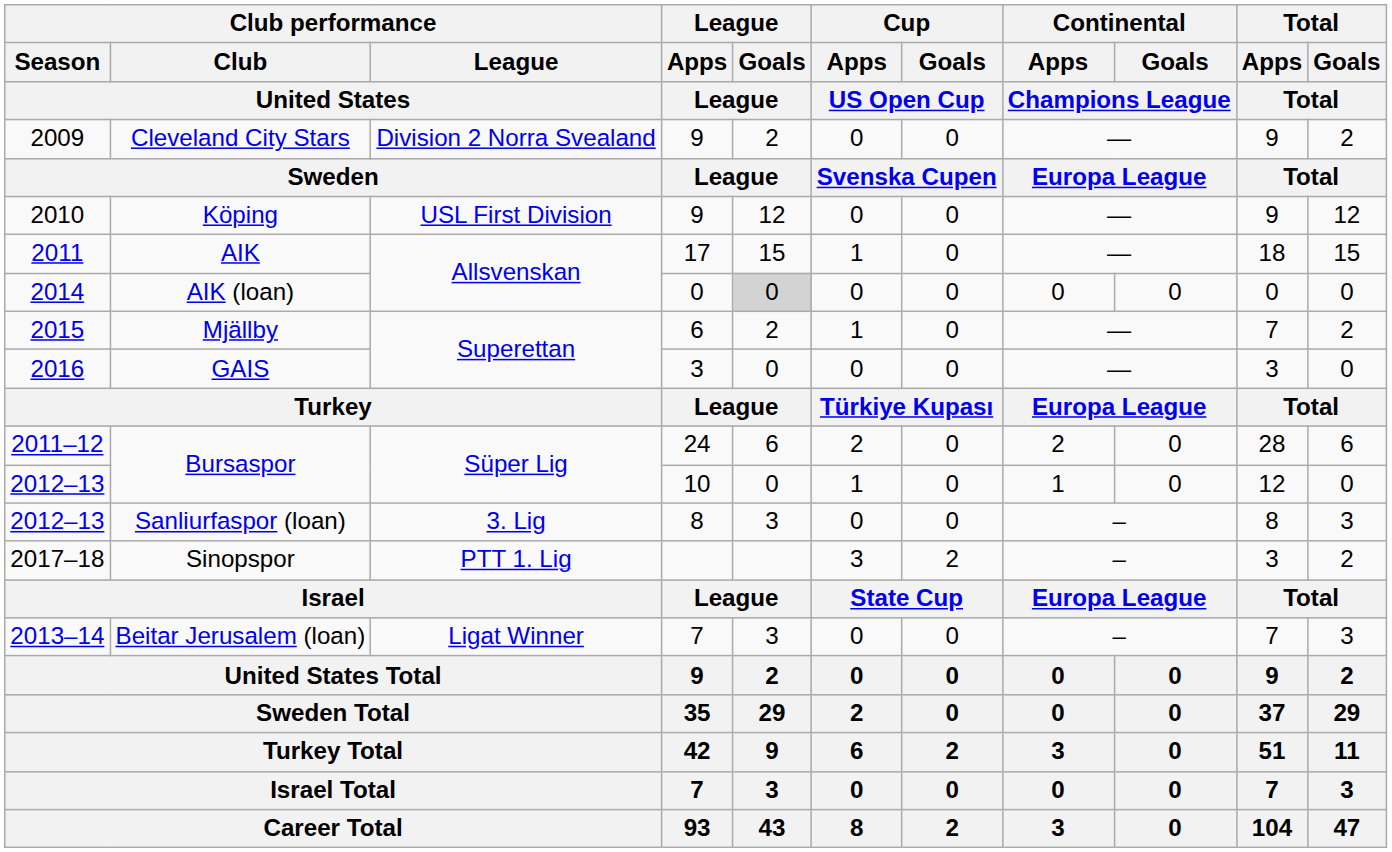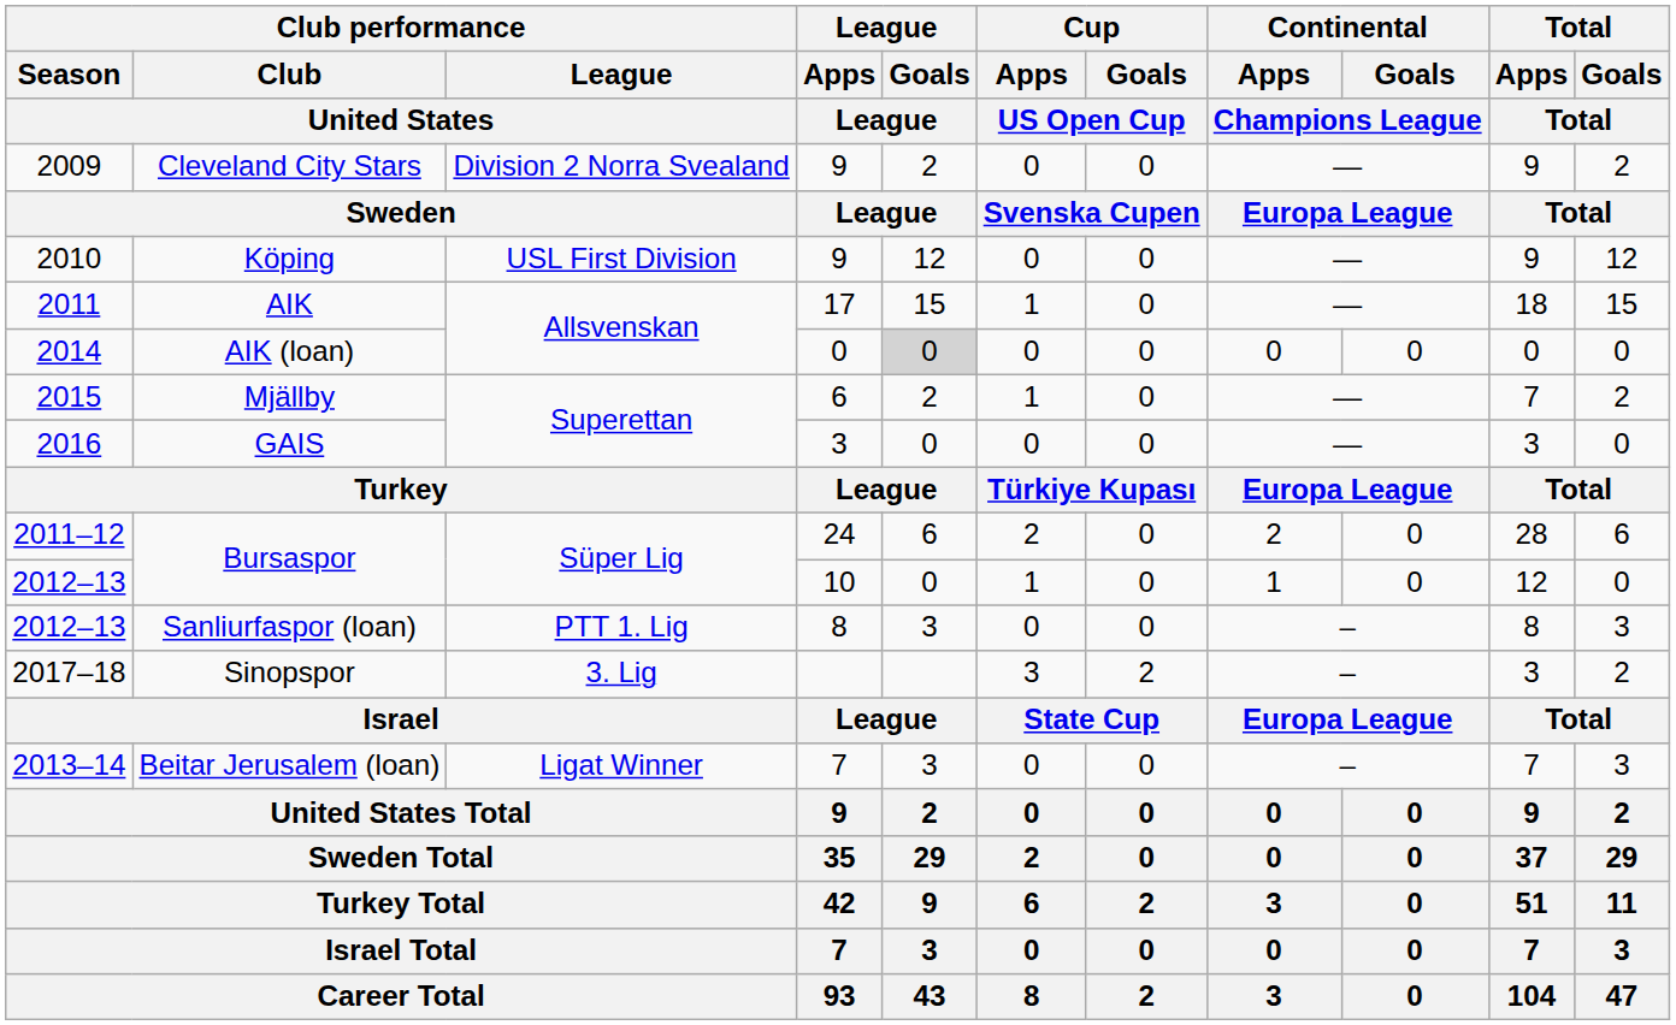Sanliurfaspor (loan) | Club performance / League / United States: 3. Lig -> PTT 1. Lig
Sinopspor | Club performance / League / United States: PTT 1. Lig -> 3. Lig
